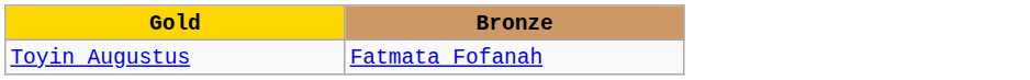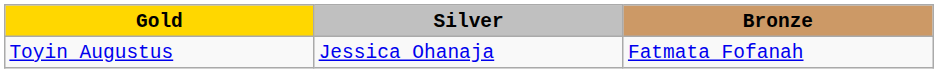+ column: Silver | Jessica Ohanaja
